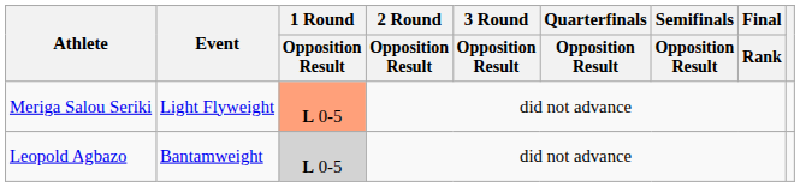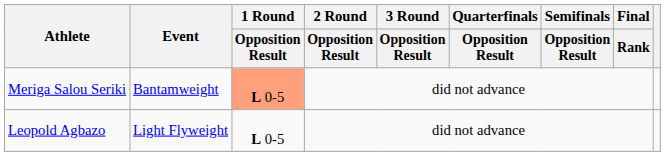Meriga Salou Seriki | Event: Light Flyweight -> Bantamweight
Leopold Agbazo | Event: Bantamweight -> Light Flyweight
Leopold Agbazo | 1 Round / Opposition Result: lightgrey background -> no background
